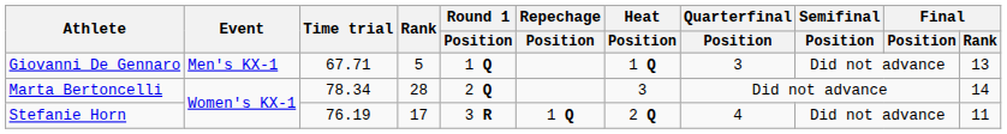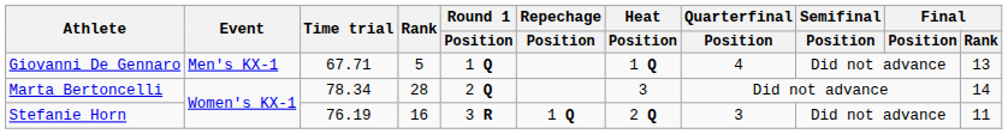Giovanni De Gennaro | Quarterfinal / Position: 3 -> 4
Stefanie Horn | Rank: 17 -> 16
Stefanie Horn | Quarterfinal / Position: 4 -> 3
